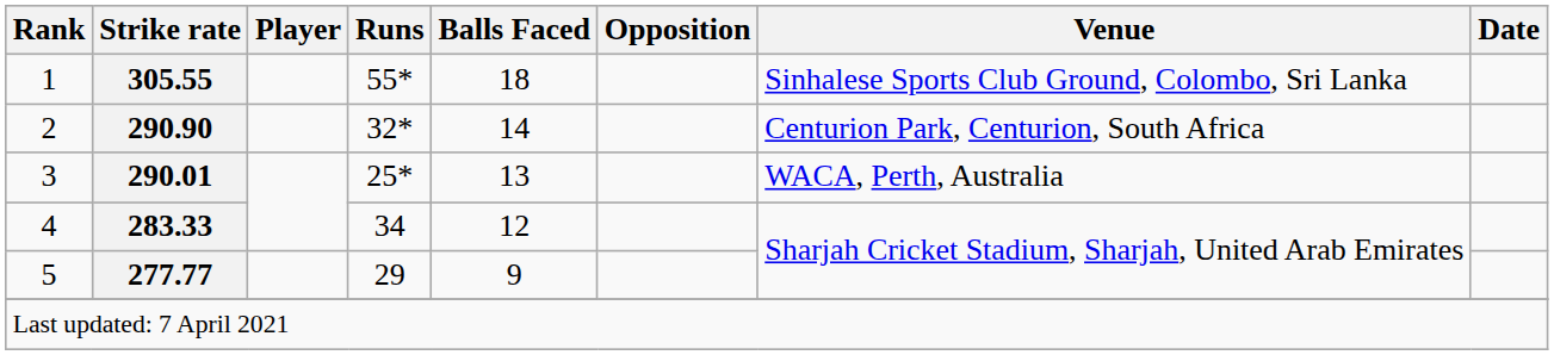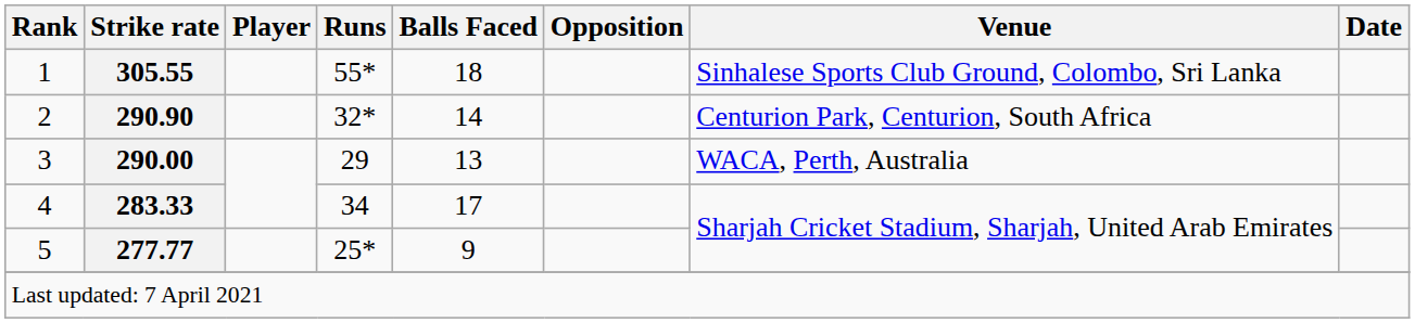3 | Strike rate: 290.01 -> 290.00
3 | Runs: 25* -> 29
4 | Balls Faced: 12 -> 17
5 | Runs: 29 -> 25*
